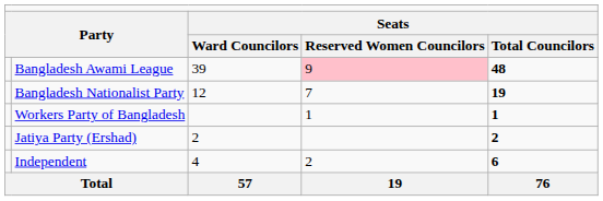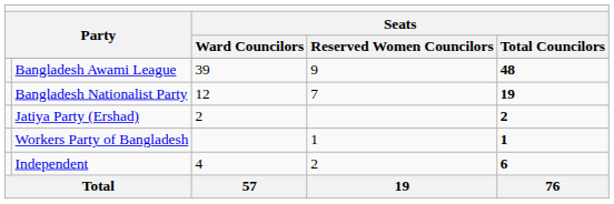Bangladesh Awami League | column 4: pink background -> no background
rows swapped: Jatiya Party (Ershad) <-> Workers Party of Bangladesh
